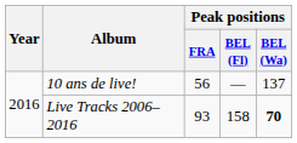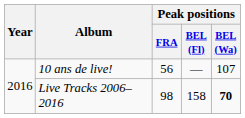10 ans de live! | Peak positions / BEL (Wa): 137 -> 107
Live Tracks 2006–2016 | Peak positions / FRA: 93 -> 98
